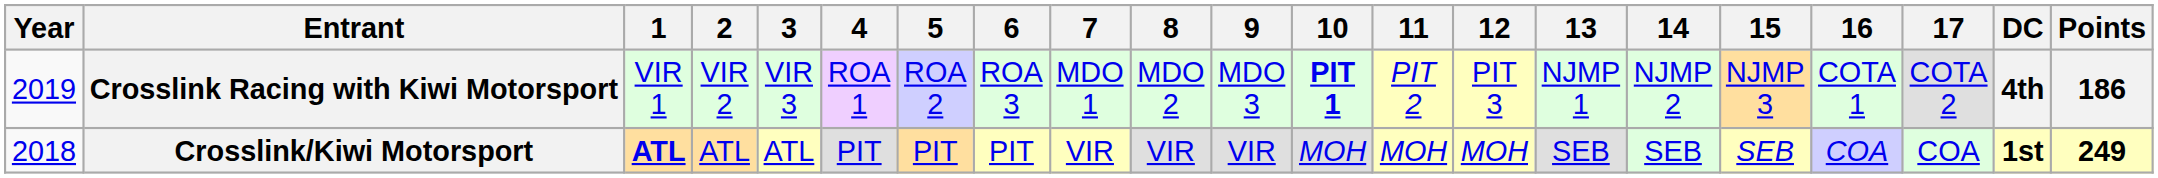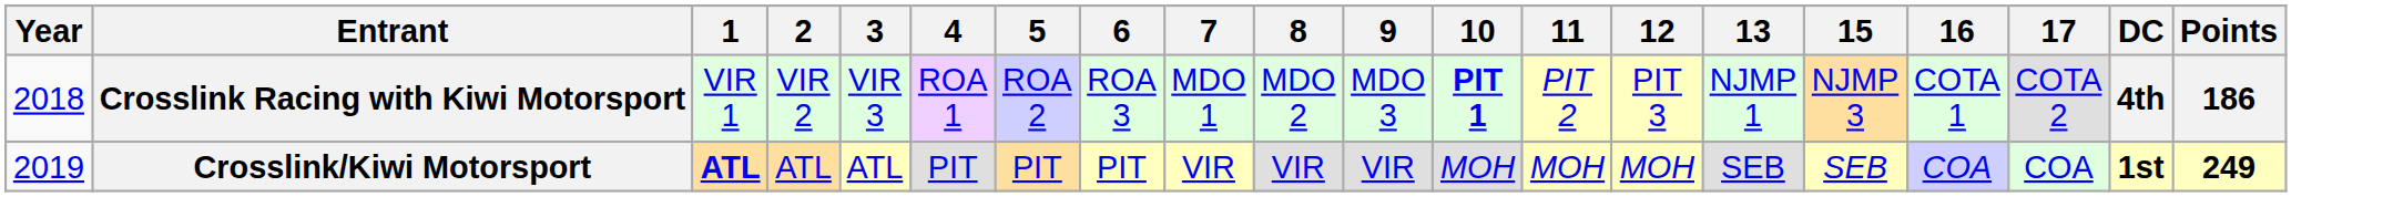- column: 14 | NJMP 2 | SEB
Crosslink Racing with Kiwi Motorsport | Year: 2019 -> 2018
Crosslink/Kiwi Motorsport | Year: 2018 -> 2019
